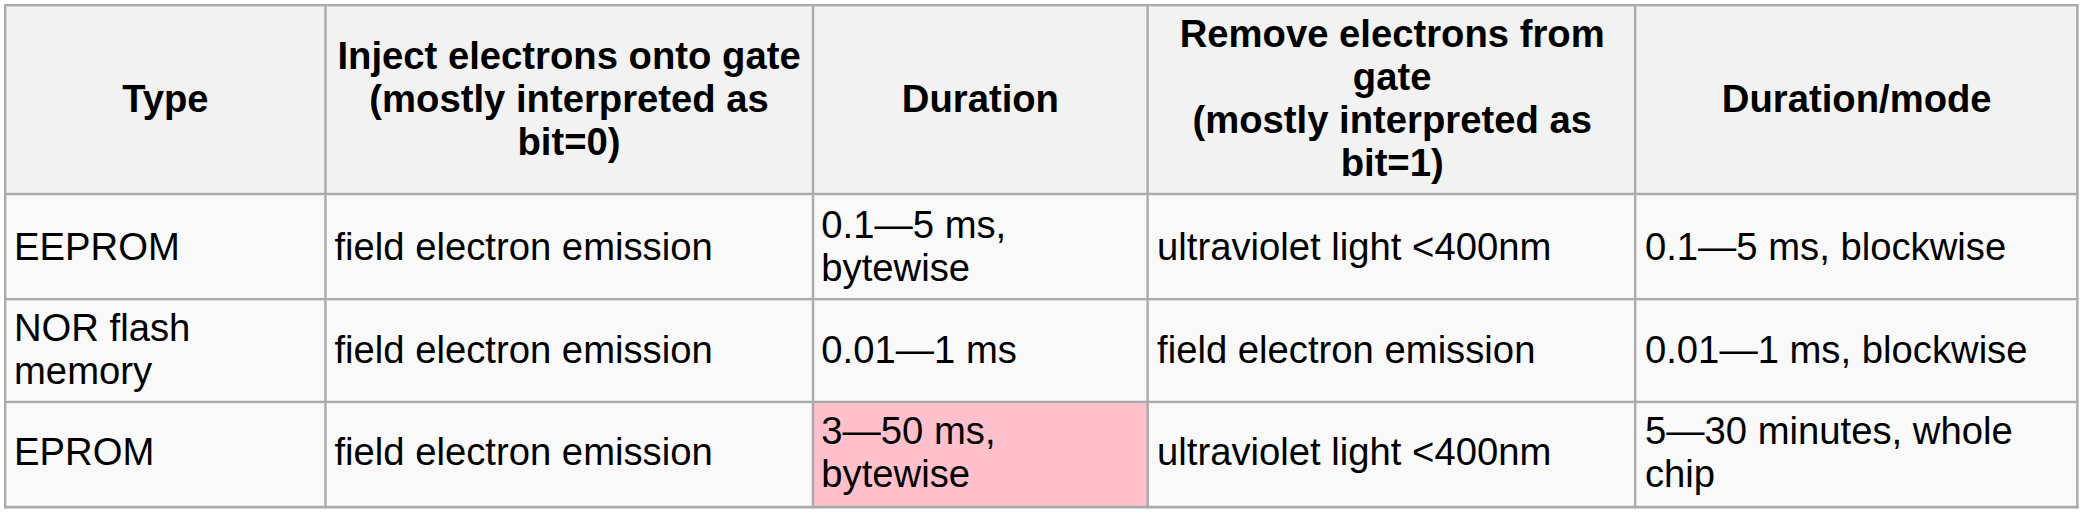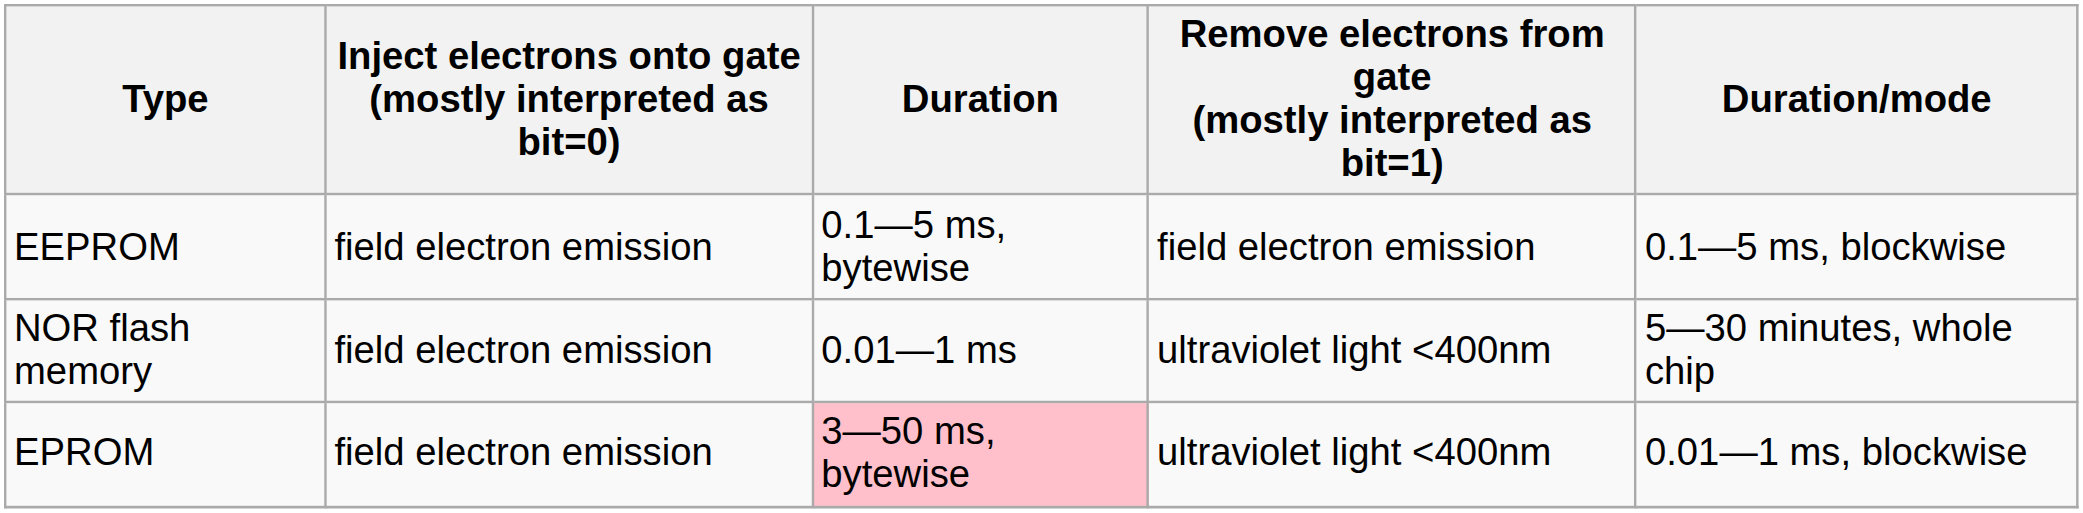EEPROM | Remove electrons from gate (mostly interpreted as bit=1): ultraviolet light <400nm -> field electron emission
NOR flash memory | Remove electrons from gate (mostly interpreted as bit=1): field electron emission -> ultraviolet light <400nm
NOR flash memory | Duration/mode: 0.01—1 ms, blockwise -> 5—30 minutes, whole chip
EPROM | Duration/mode: 5—30 minutes, whole chip -> 0.01—1 ms, blockwise
